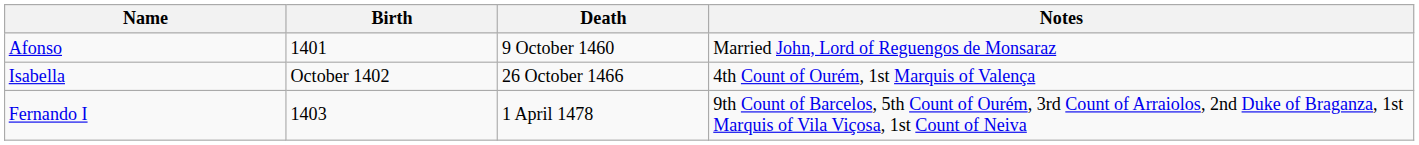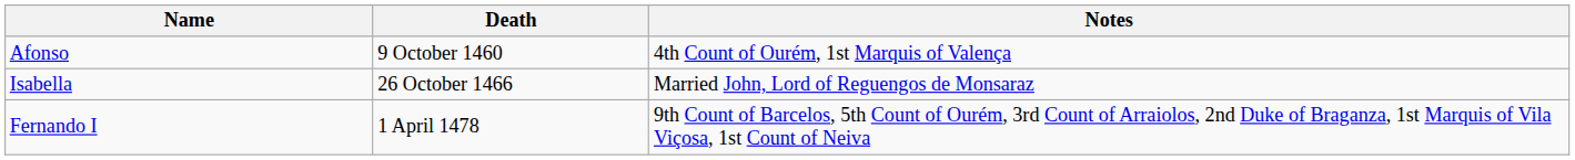- column: Birth | 1401 | October 1402 | 1403
Afonso | Notes: Married John, Lord of Reguengos de Monsaraz -> 4th Count of Ourém, 1st Marquis of Valença
Isabella | Notes: 4th Count of Ourém, 1st Marquis of Valença -> Married John, Lord of Reguengos de Monsaraz
